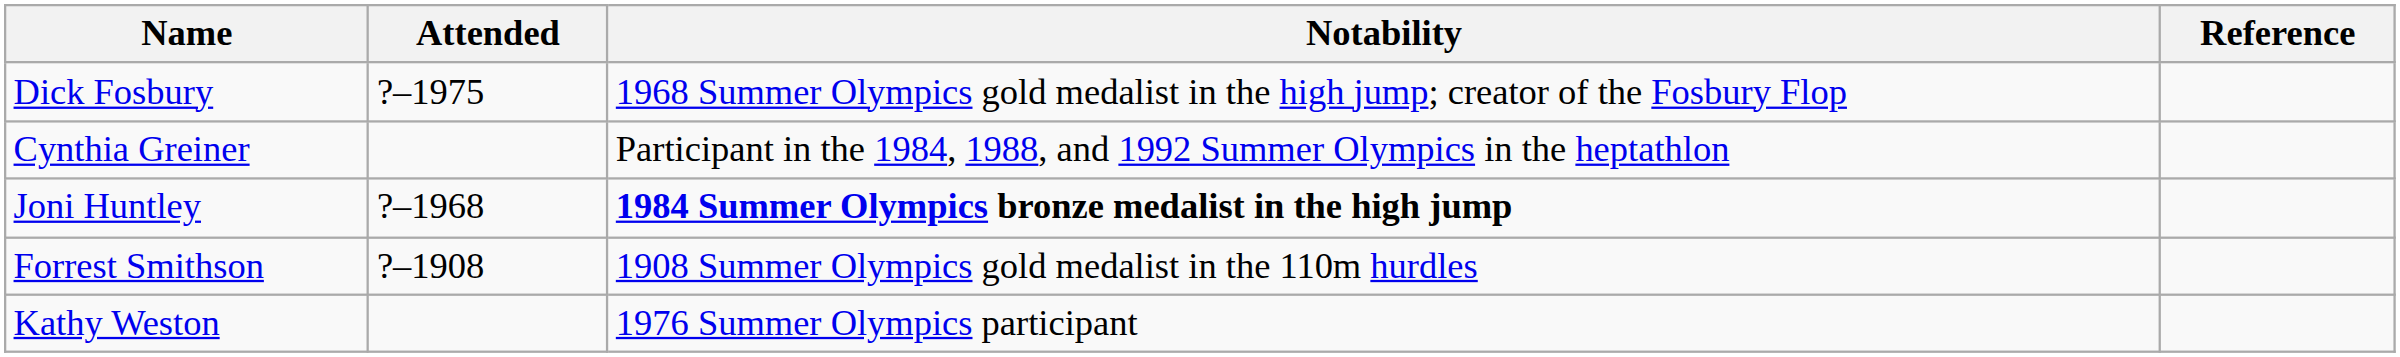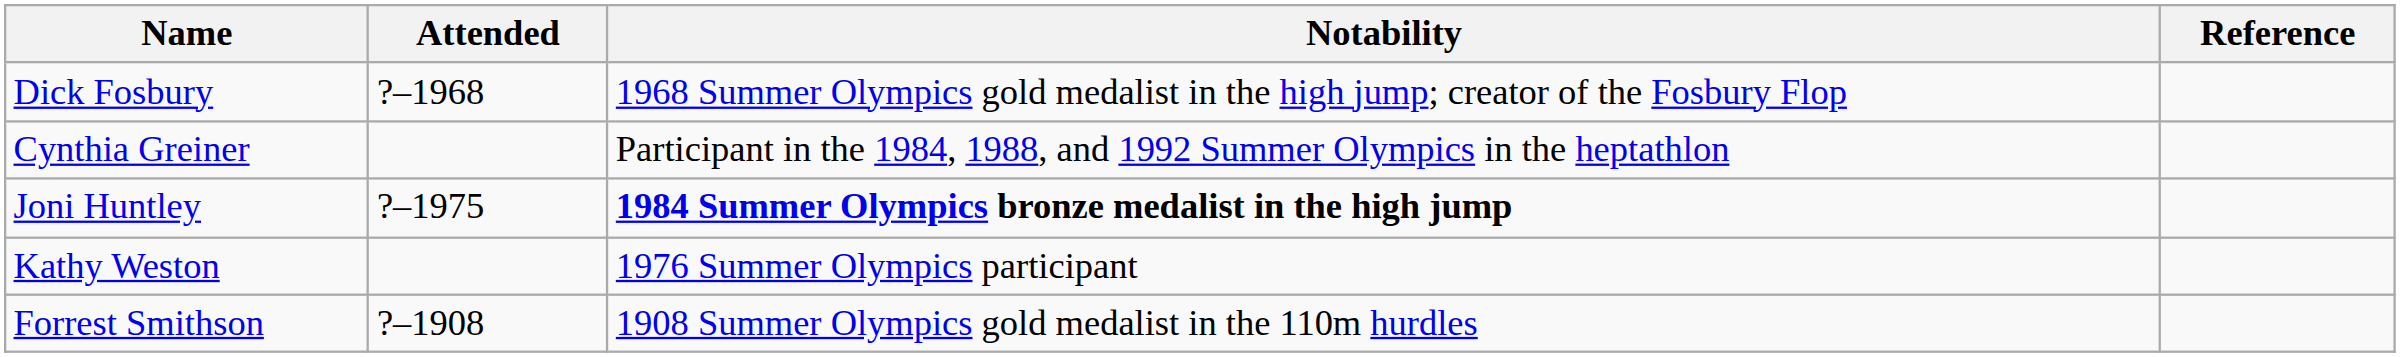Dick Fosbury | Attended: ?–1975 -> ?–1968
Joni Huntley | Attended: ?–1968 -> ?–1975
rows swapped: Forrest Smithson <-> Kathy Weston
